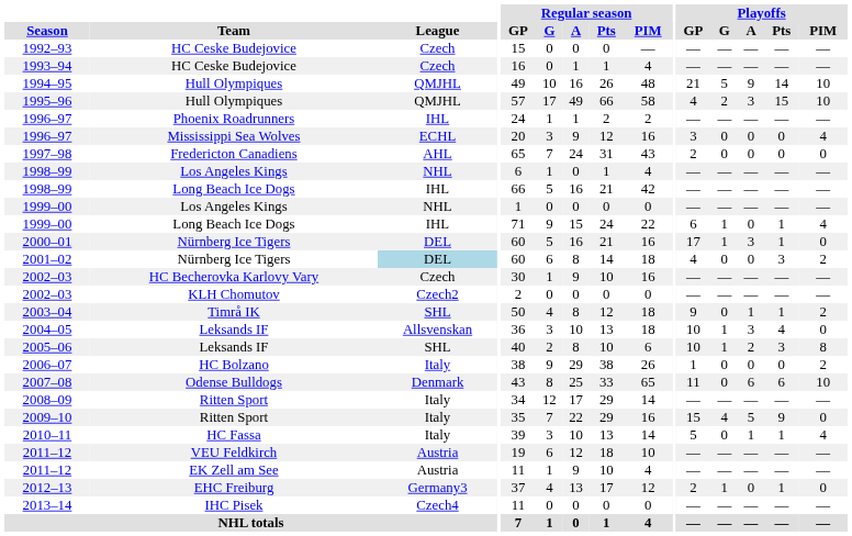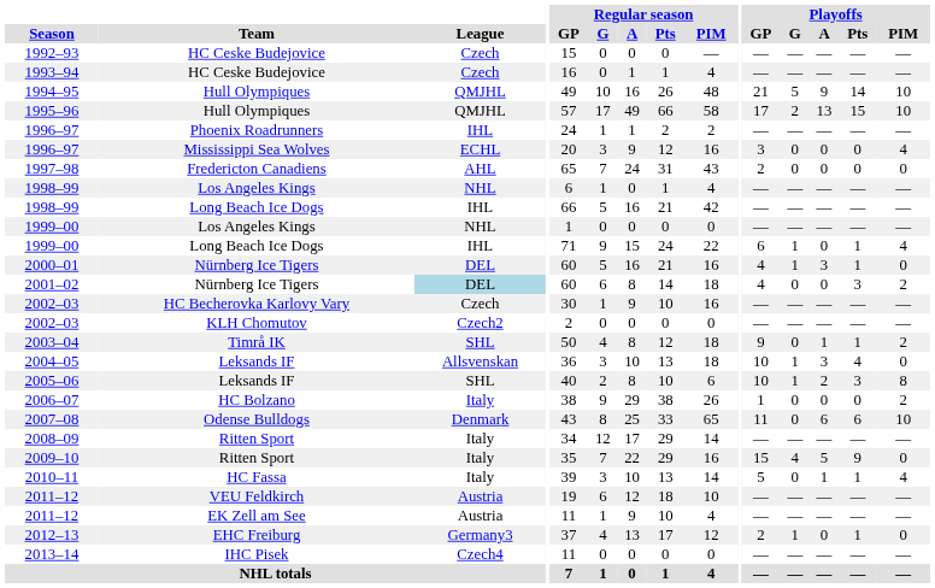1995–96 | Playoffs / GP: 4 -> 17
1995–96 | Playoffs / A: 3 -> 13
2000–01 | Playoffs / GP: 17 -> 4
